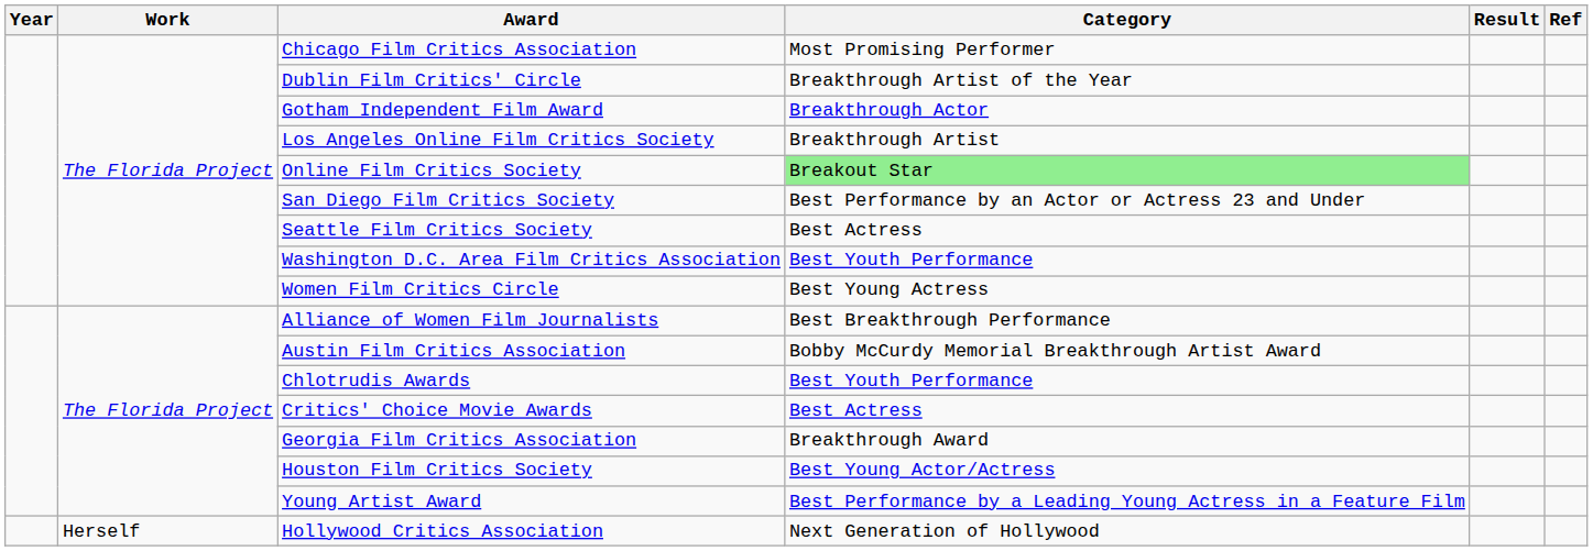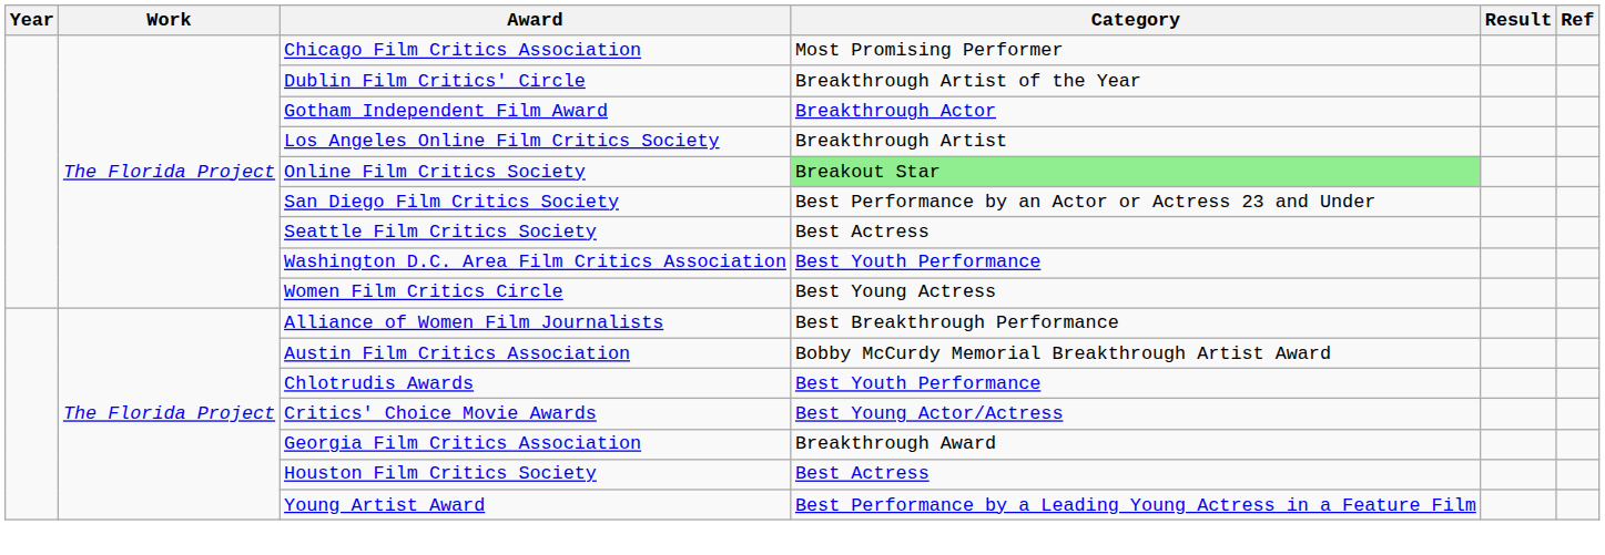Critics' Choice Movie Awards | Category: Best Actress -> Best Young Actor/Actress
Houston Film Critics Society | Category: Best Young Actor/Actress -> Best Actress
- row: Herself | Hollywood Critics Association | Next Generation of Hollywood
